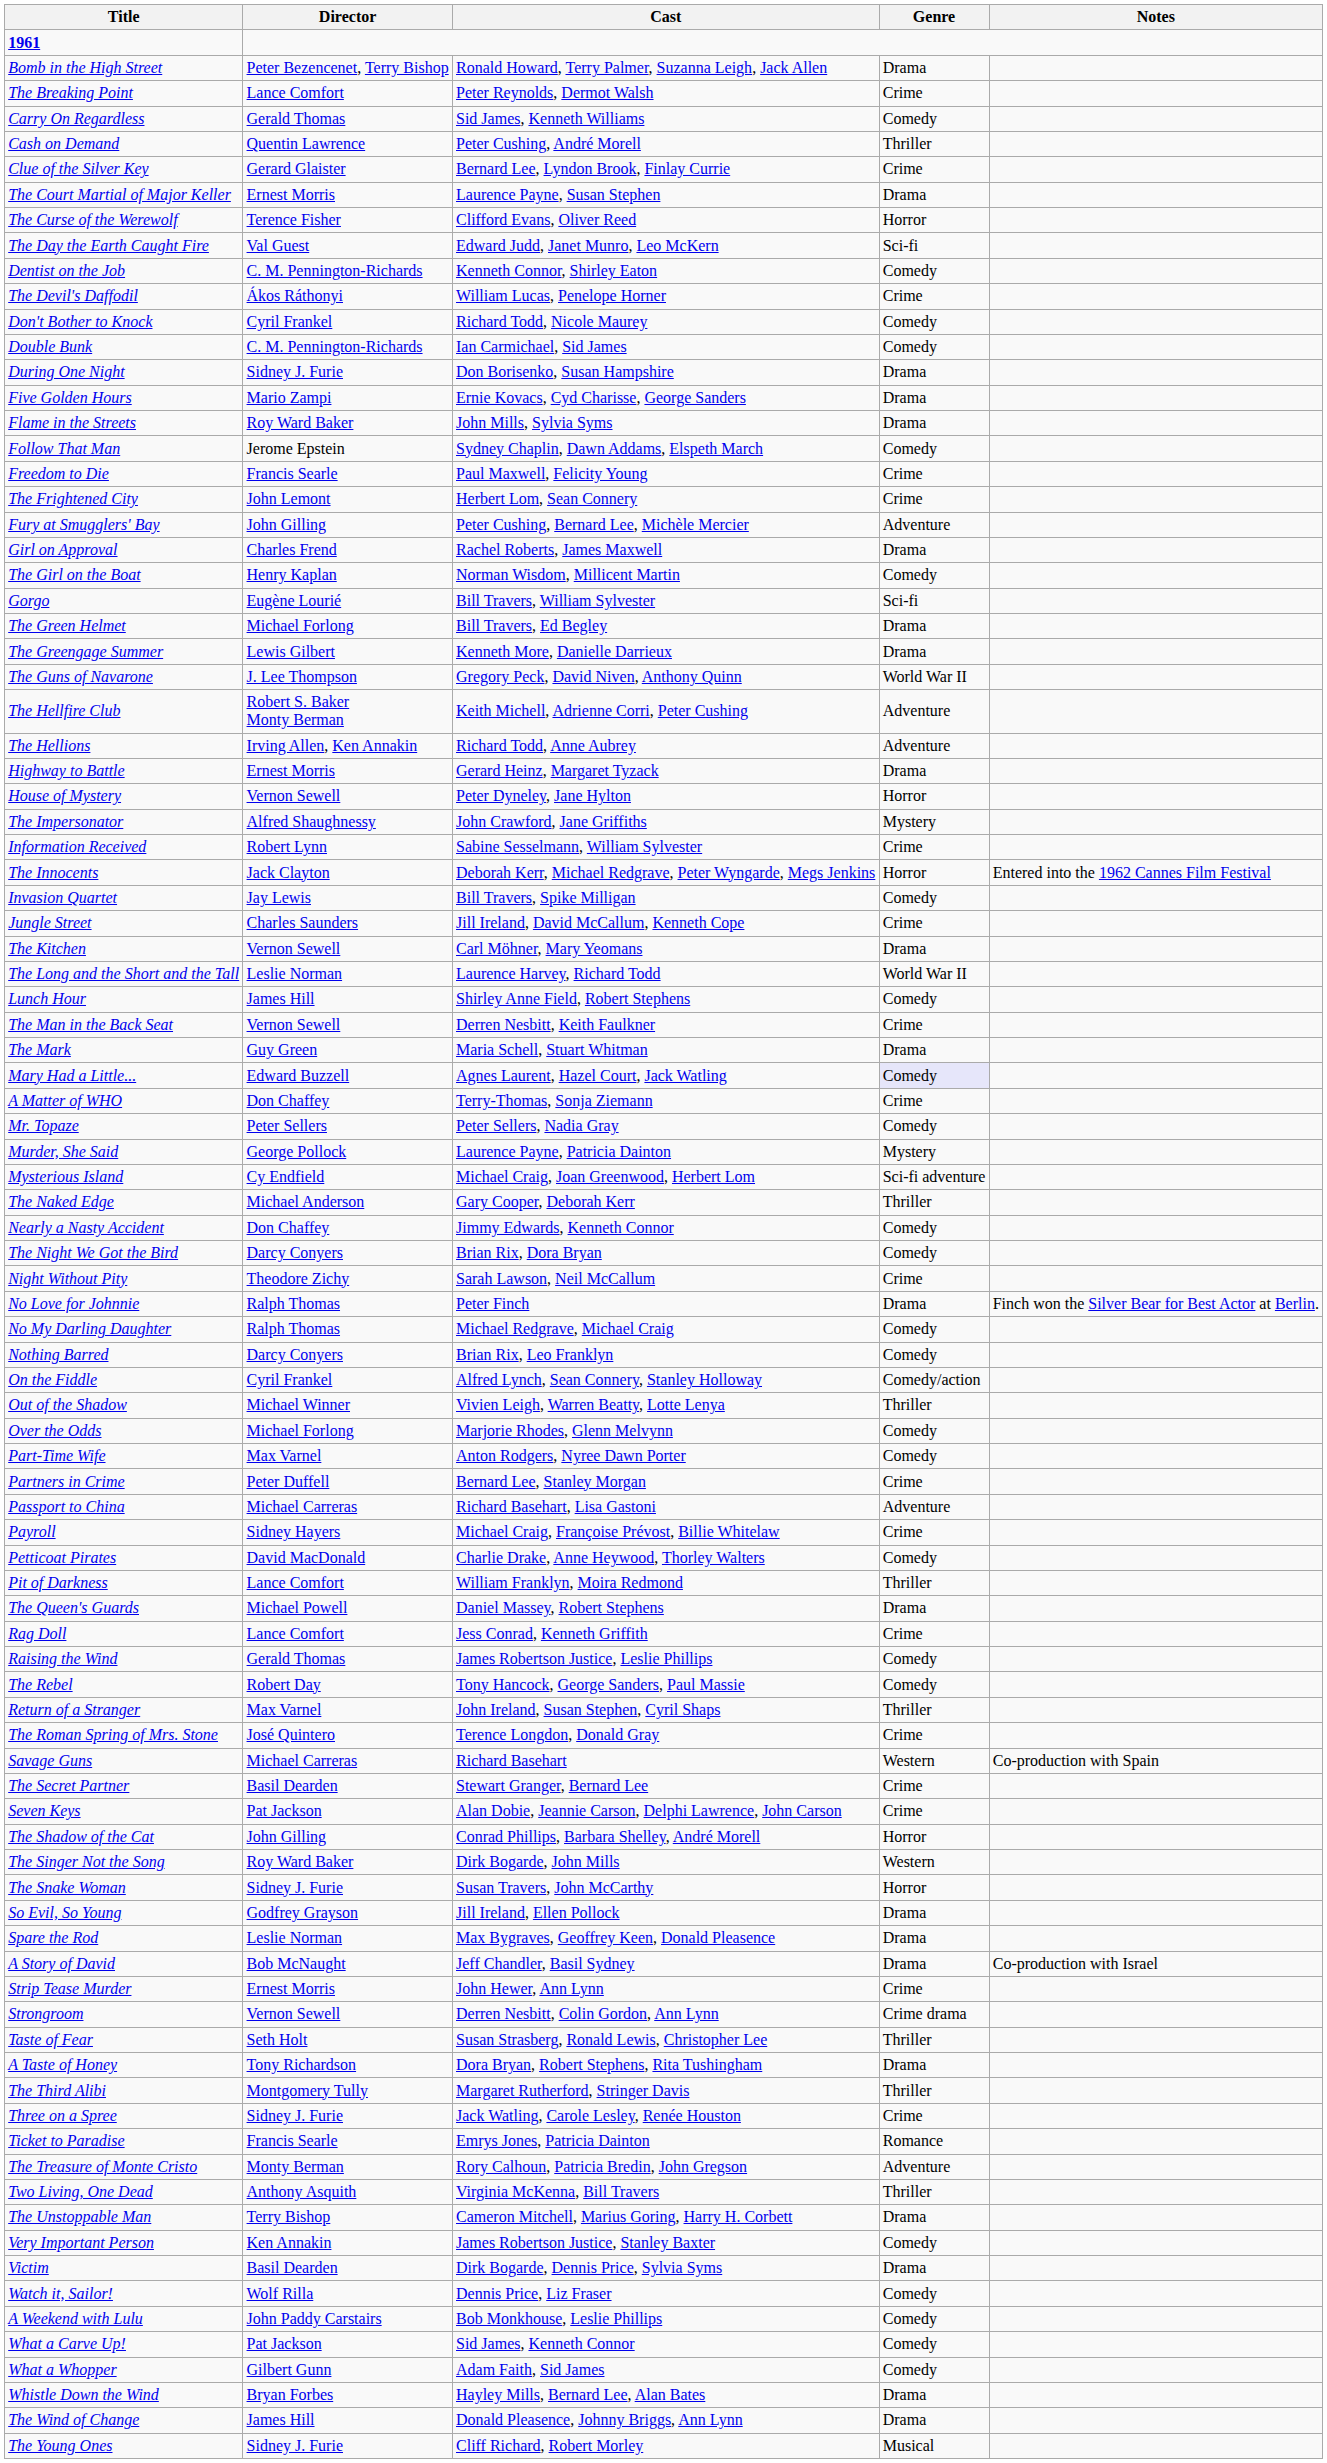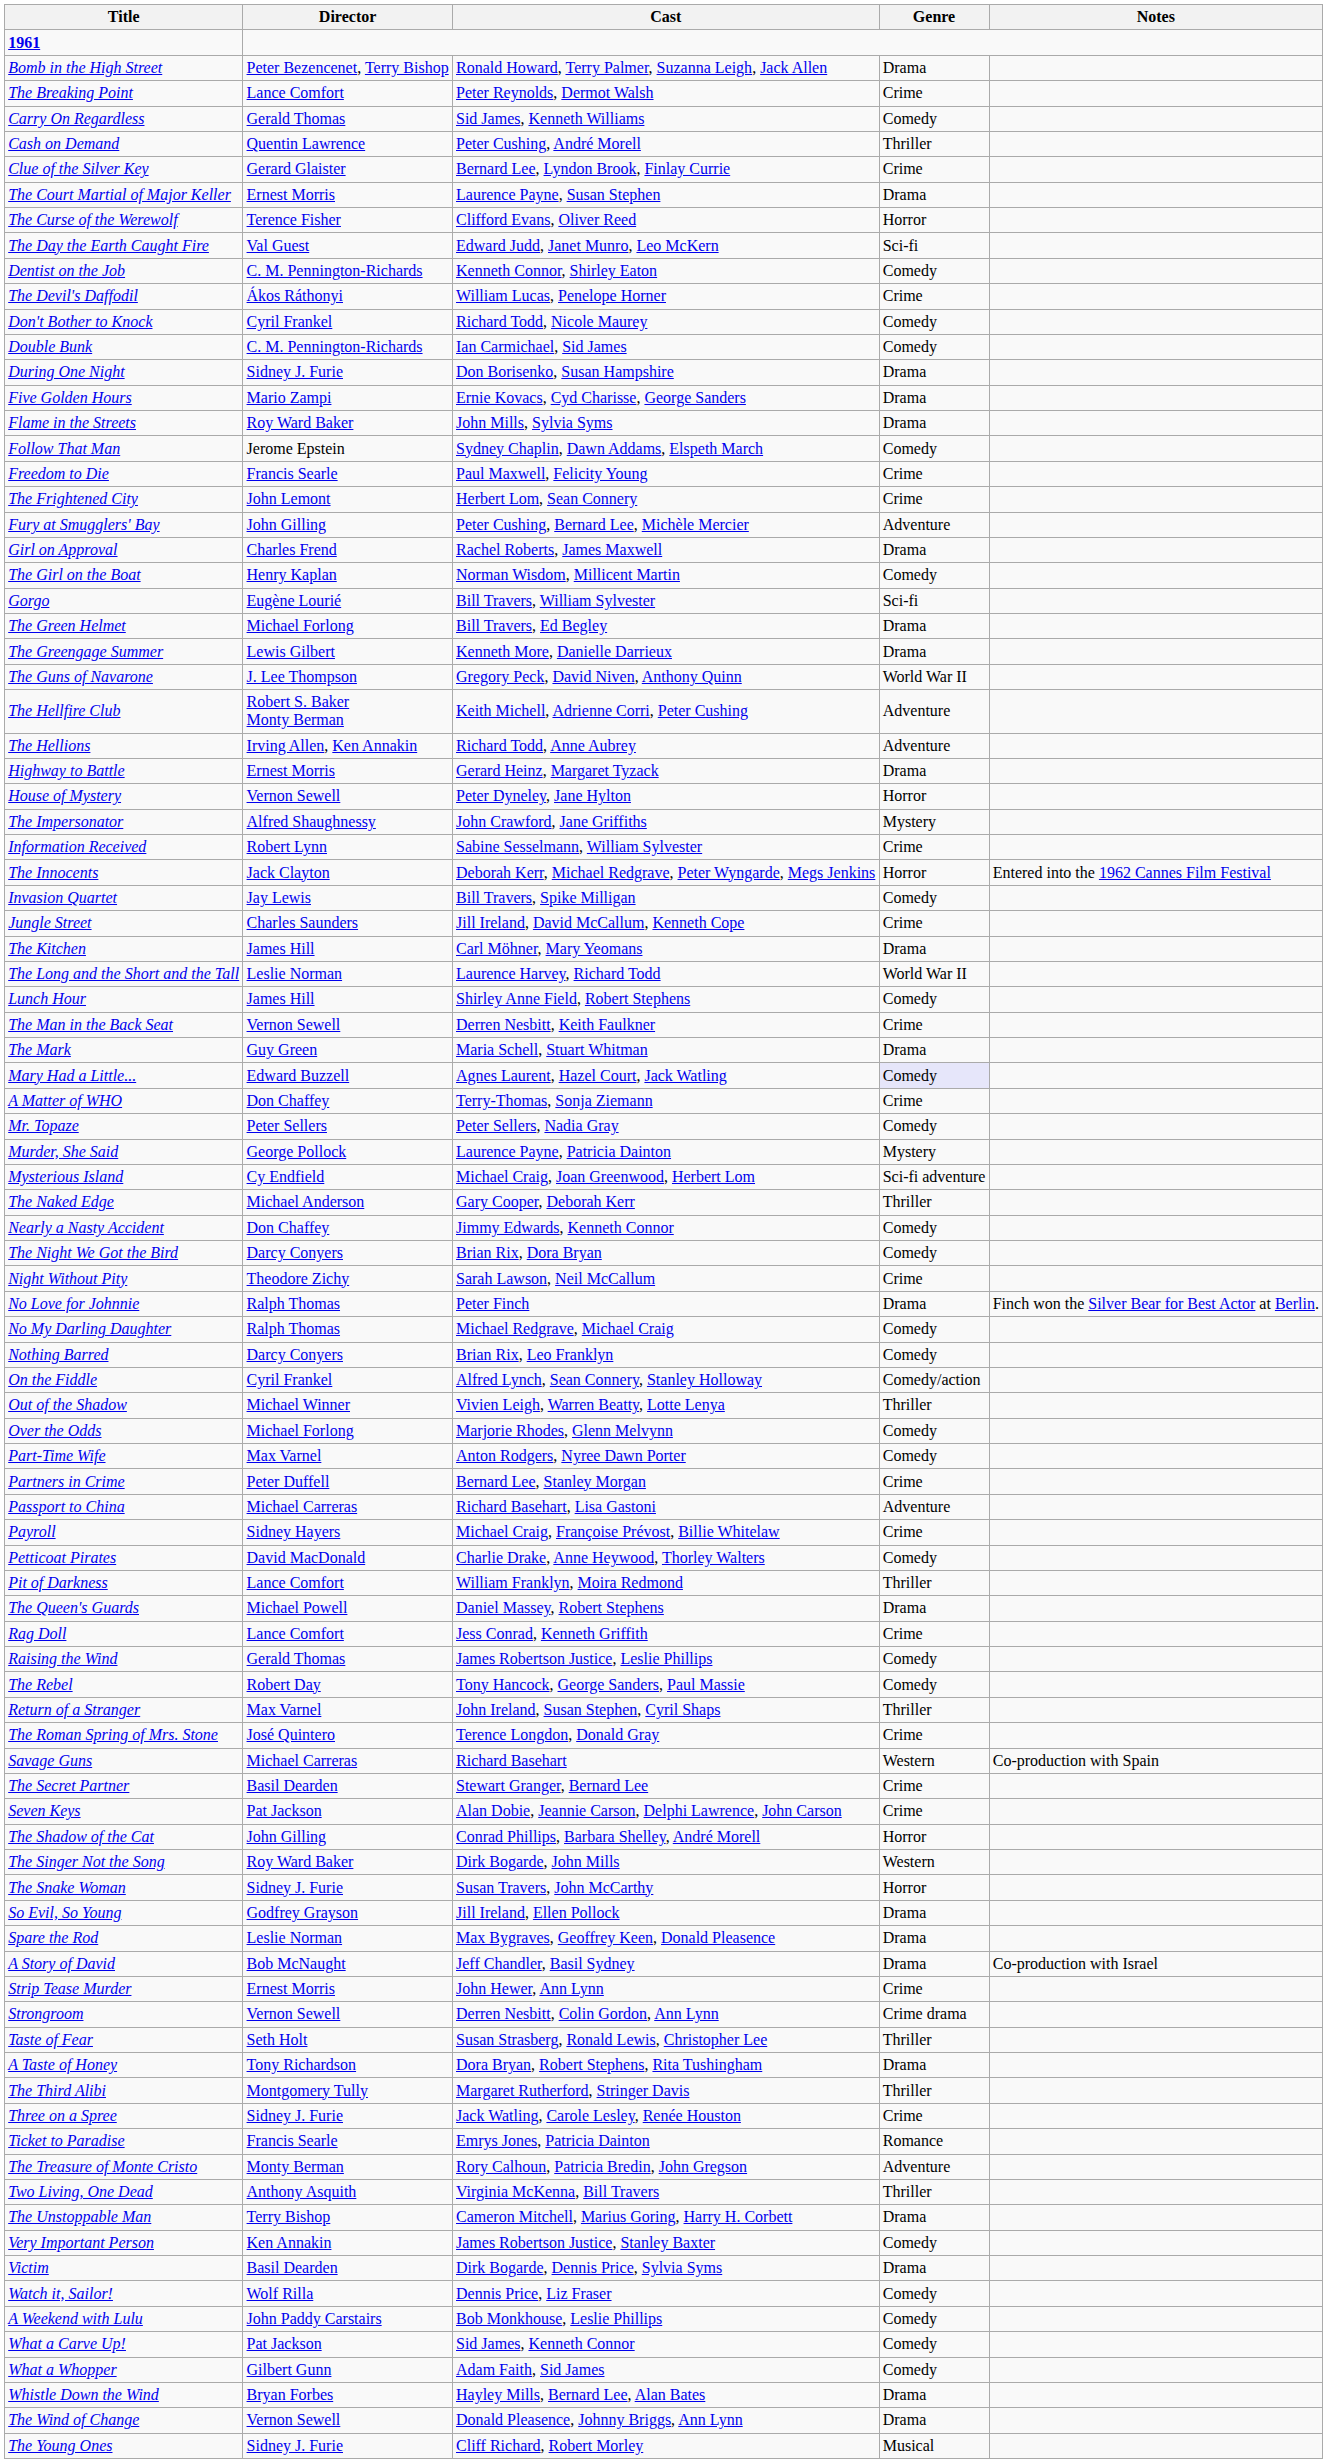The Kitchen | Director: Vernon Sewell -> James Hill
The Wind of Change | Director: James Hill -> Vernon Sewell
